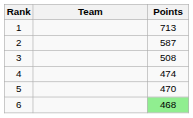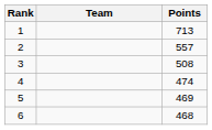2 | Points: 587 -> 557
5 | Points: 470 -> 469
6 | Points: lightgreen background -> no background
